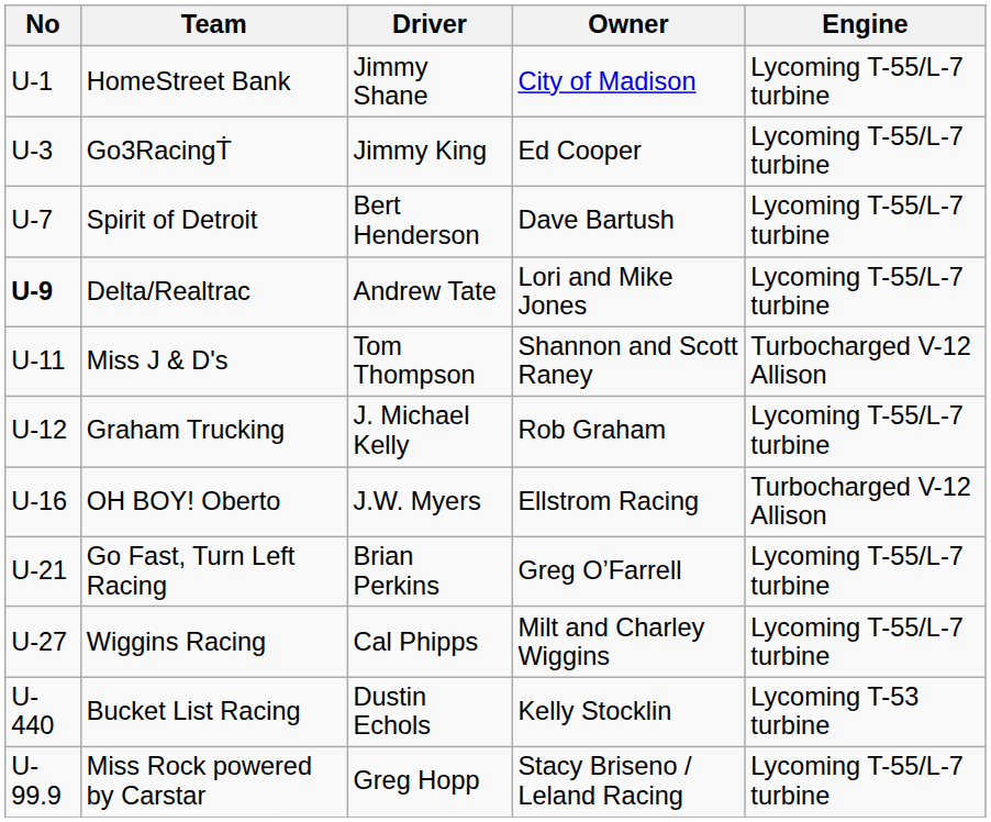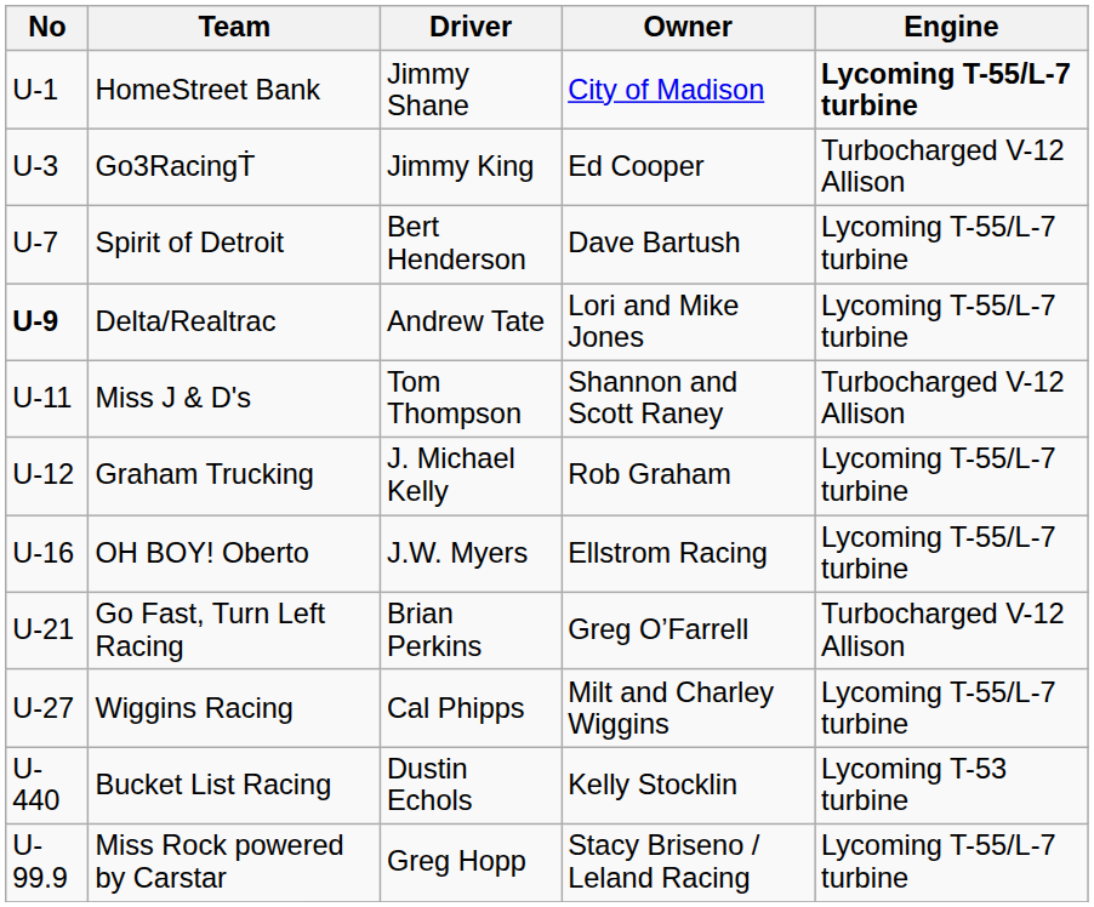HomeStreet Bank | Engine: normal -> bold
Go3RacingṪ | Engine: Lycoming T-55/L-7 turbine -> Turbocharged V-12 Allison
OH BOY! Oberto | Engine: Turbocharged V-12 Allison -> Lycoming T-55/L-7 turbine
Go Fast, Turn Left Racing | Engine: Lycoming T-55/L-7 turbine -> Turbocharged V-12 Allison
